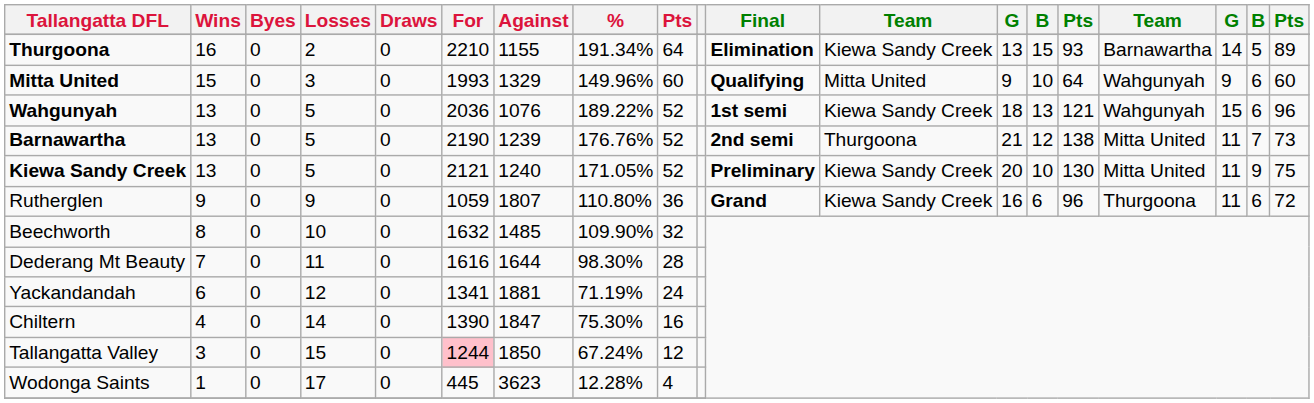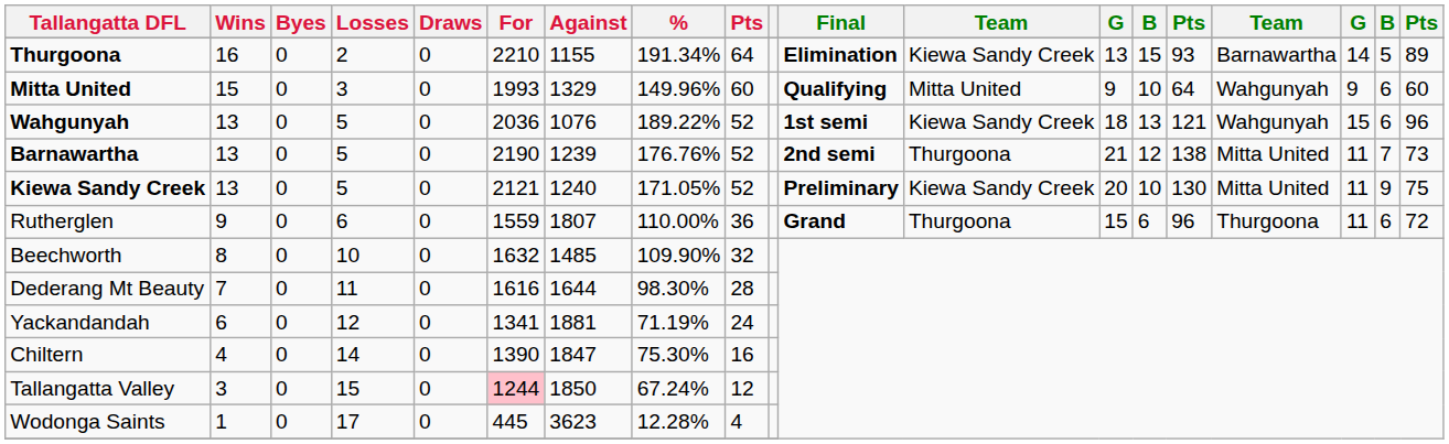Rutherglen | Losses: 9 -> 6
Rutherglen | For: 1059 -> 1559
Rutherglen | %: 110.80% -> 110.00%
Rutherglen | column 12: Kiewa Sandy Creek -> Thurgoona
Rutherglen | column 13: 16 -> 15
